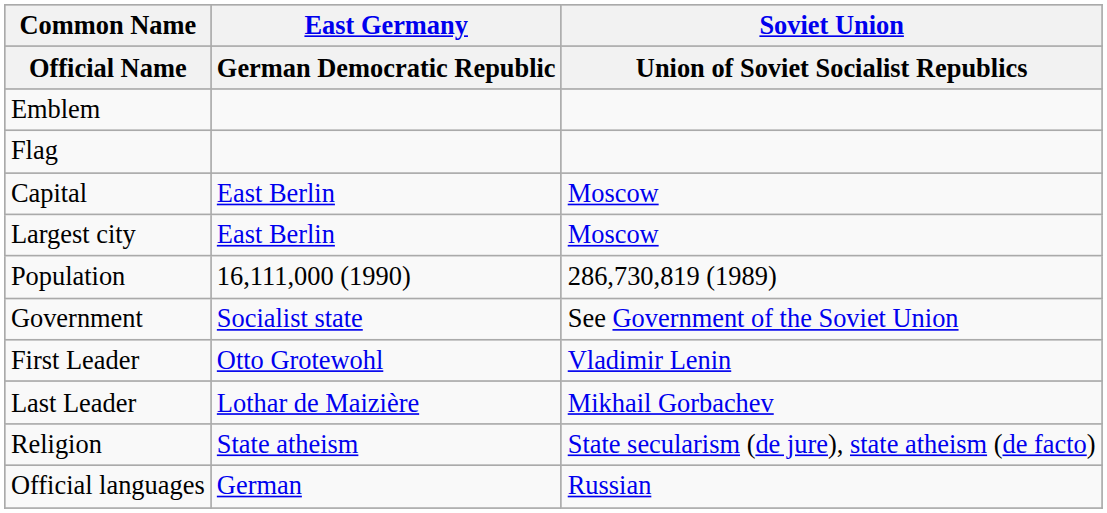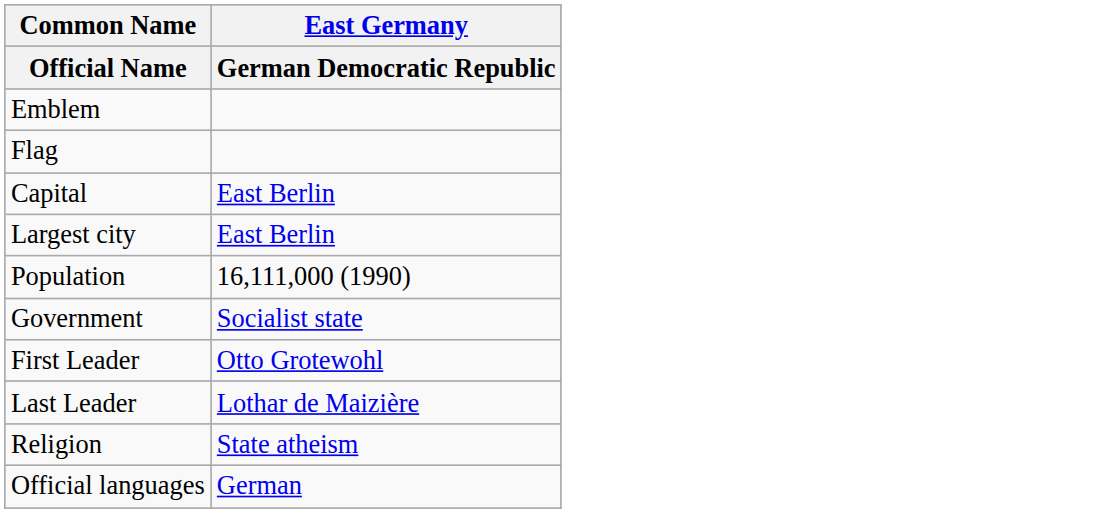- column: Soviet Union | Union of Soviet Socialist Republics | Moscow | Moscow | 286,730,819 (1989) | See Government of the Soviet Union | Vladimir Lenin | Mikhail Gorbachev | State secularism (de jure), state atheism (de facto) | Russian
